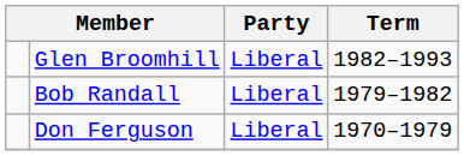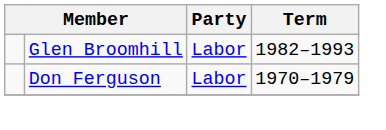Glen Broomhill | Party: Liberal -> Labor
- row: Bob Randall | Liberal | 1979–1982
Don Ferguson | Party: Liberal -> Labor
